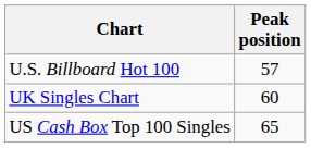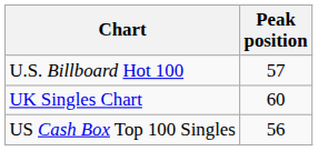US Cash Box Top 100 Singles | Peak position: 65 -> 56
